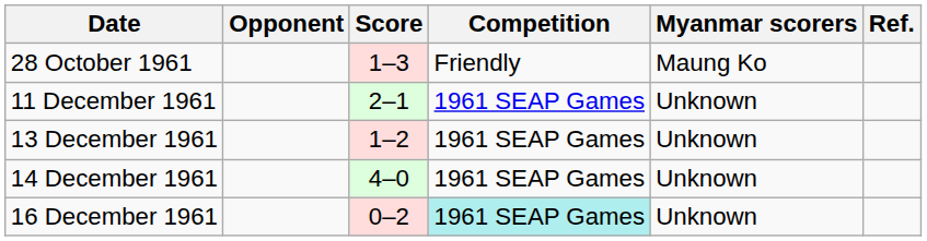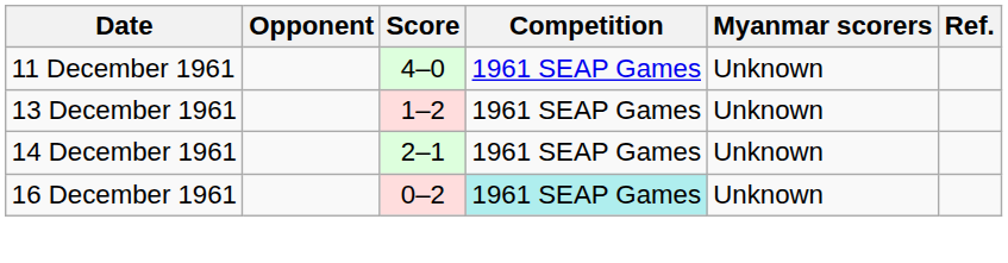- row: 28 October 1961 | 1–3 | Friendly | Maung Ko
11 December 1961 | Score: 2–1 -> 4–0
14 December 1961 | Score: 4–0 -> 2–1
